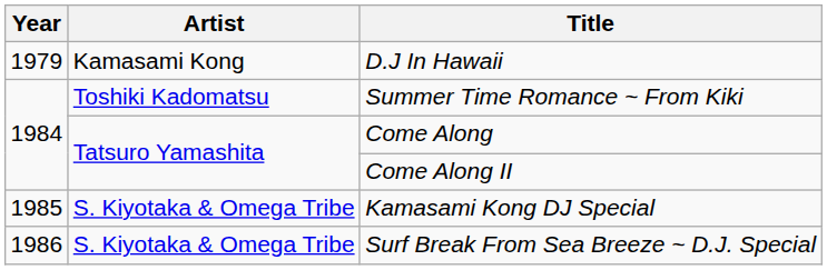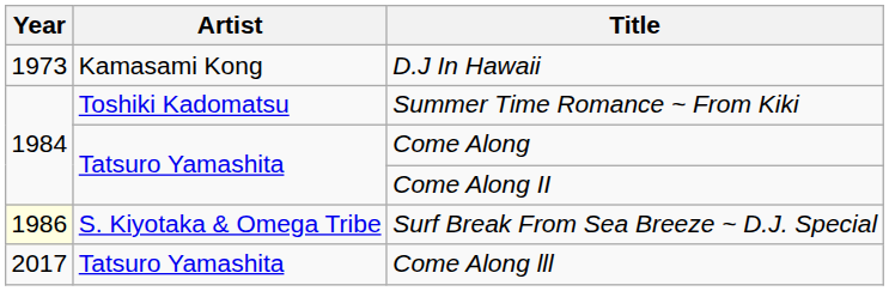D.J In Hawaii | Year: 1979 -> 1973
- row: 1985 | S. Kiyotaka & Omega Tribe | Kamasami Kong DJ Special
Surf Break From Sea Breeze ~ D.J. Special | Year: no background -> lightyellow background
+ row: 2017 | Tatsuro Yamashita | Come Along lll
